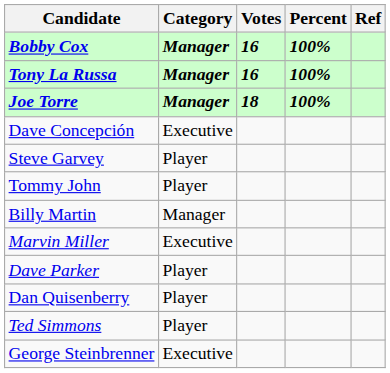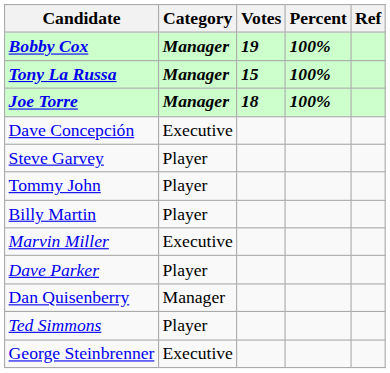Bobby Cox | Votes: 16 -> 19
Tony La Russa | Votes: 16 -> 15
Billy Martin | Category: Manager -> Player
Dan Quisenberry | Category: Player -> Manager
